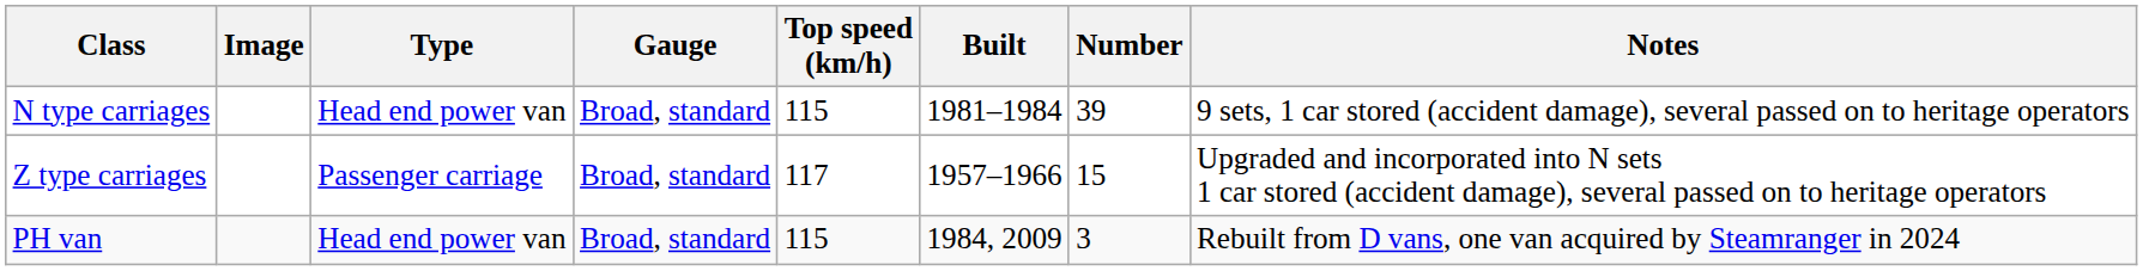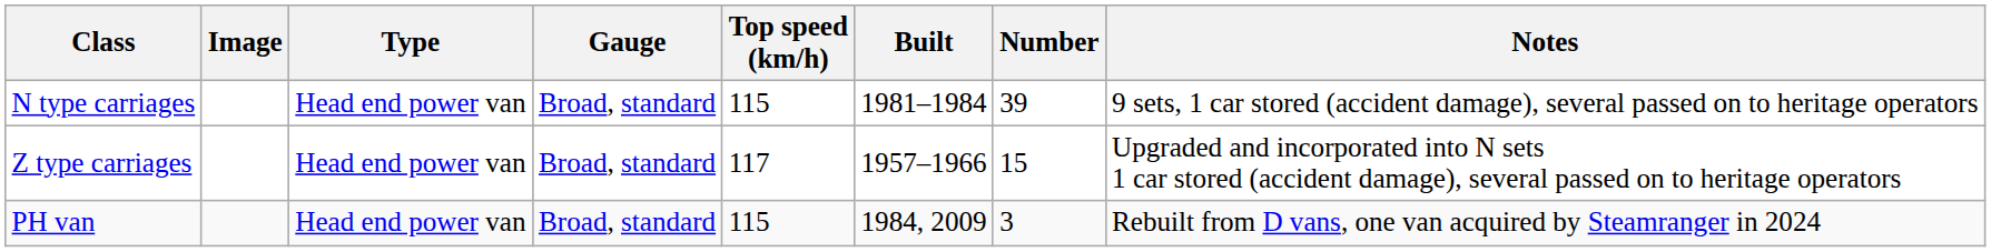Z type carriages | Type: Passenger carriage -> Head end power van
